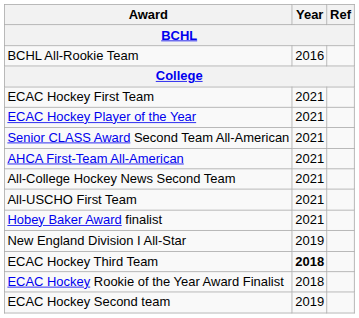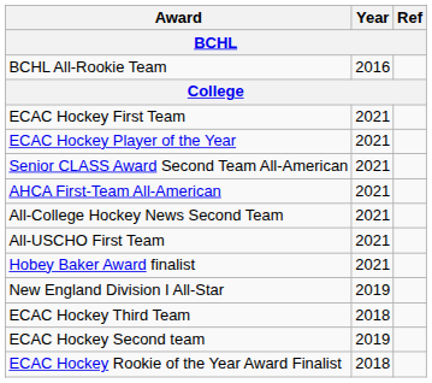ECAC Hockey Third Team | Year: bold -> normal
rows swapped: ECAC Hockey Second team <-> ECAC Hockey Rookie of the Year Award Finalist
